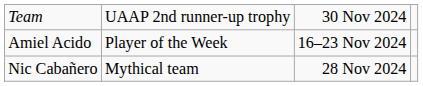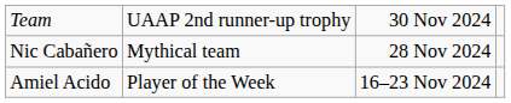rows swapped: Nic Cabañero <-> Amiel Acido
